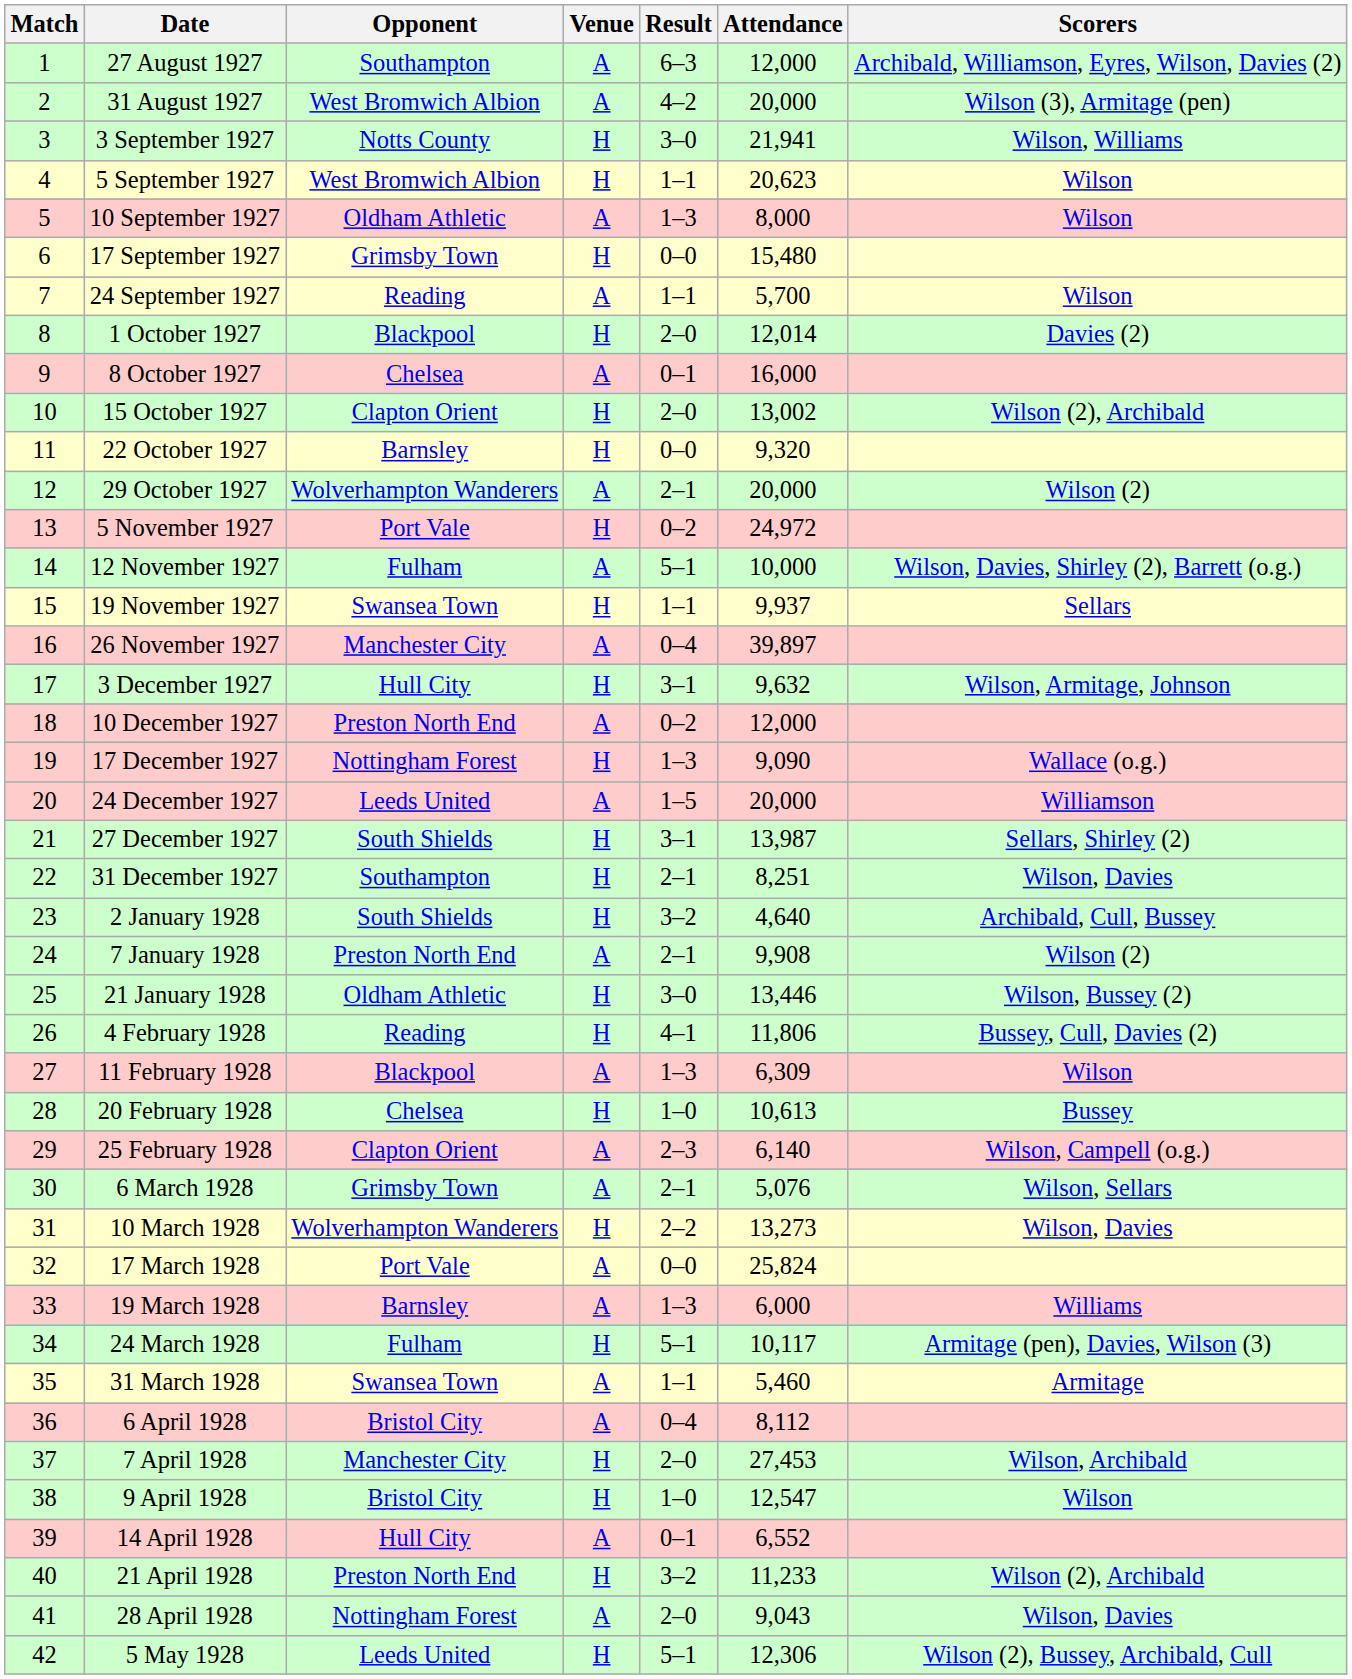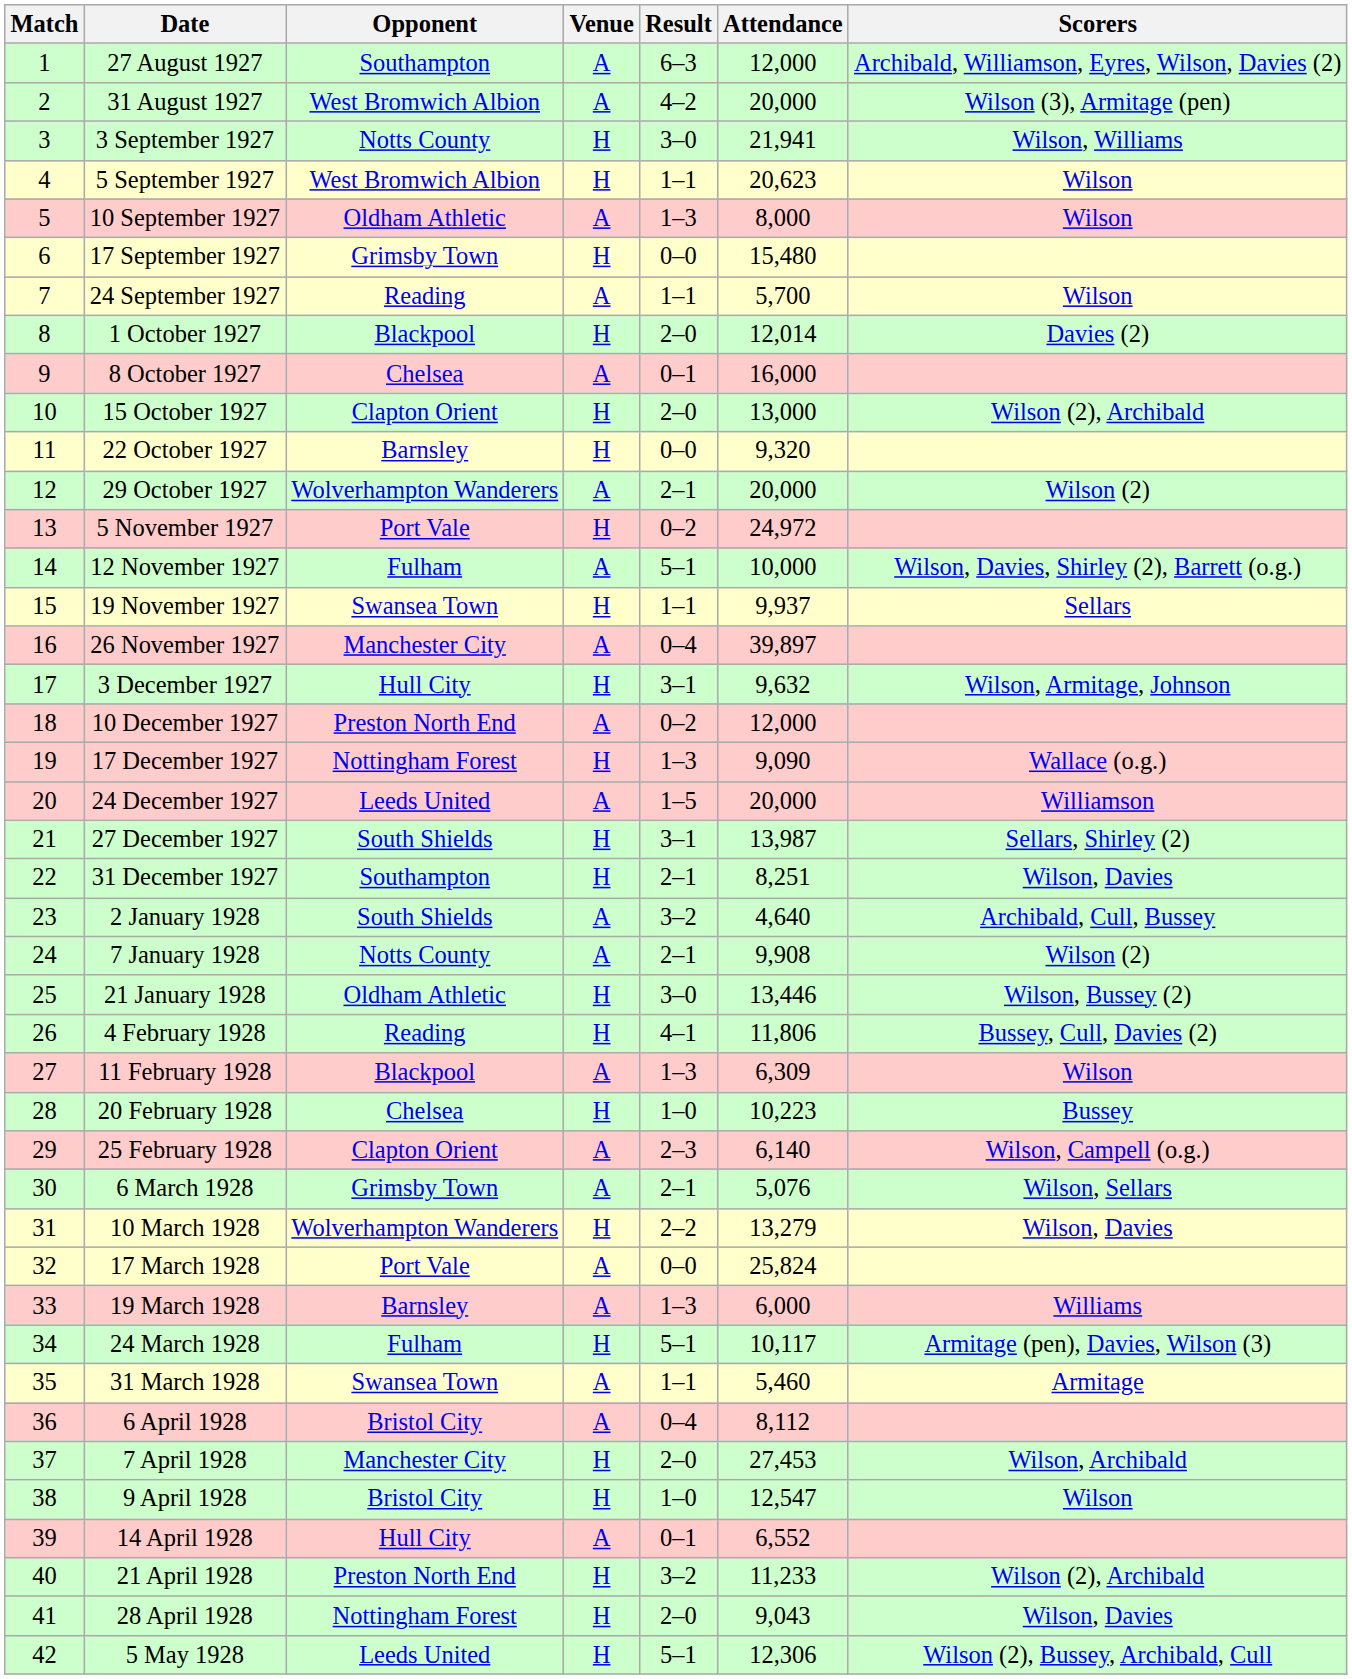15 October 1927 | Attendance: 13,002 -> 13,000
2 January 1928 | Venue: H -> A
7 January 1928 | Opponent: Preston North End -> Notts County
20 February 1928 | Attendance: 10,613 -> 10,223
10 March 1928 | Attendance: 13,273 -> 13,279
28 April 1928 | Venue: A -> H
